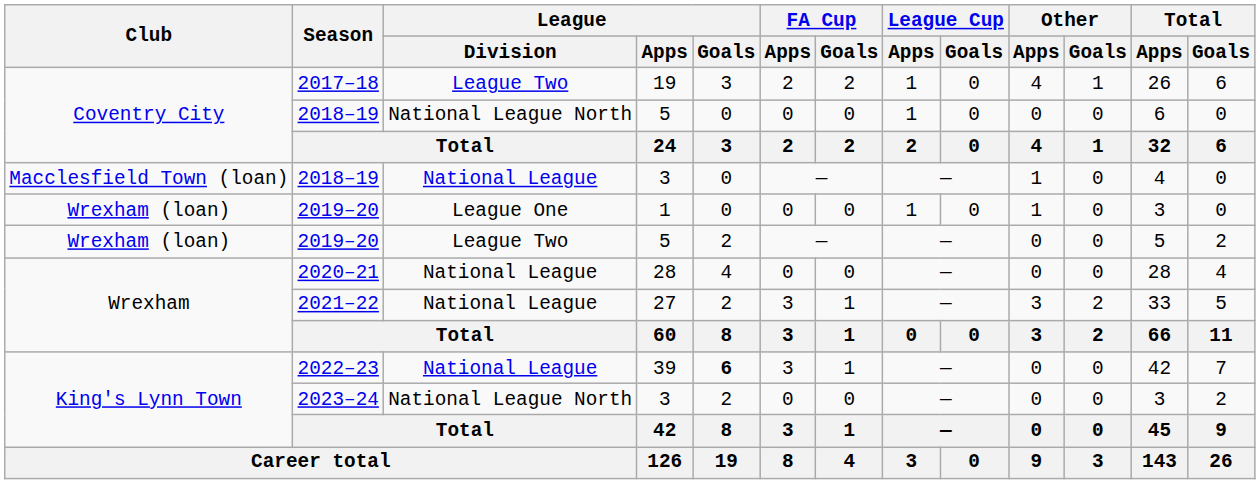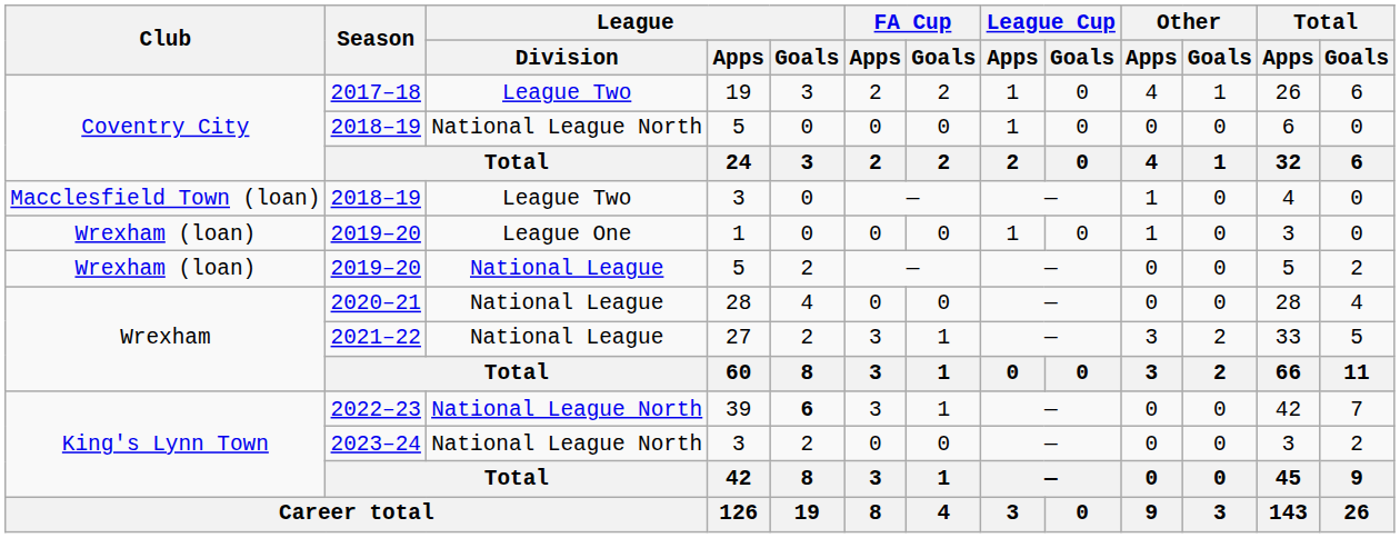2018–19 / 3 | League / Division: National League -> League Two
2019–20 / 5 | League / Division: League Two -> National League
2022–23 | League / Division: National League -> National League North
